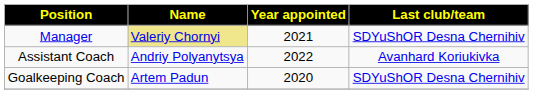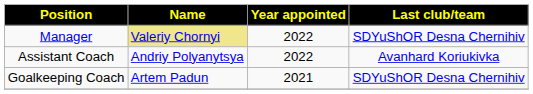Manager | Year appointed: 2021 -> 2022
Goalkeeping Coach | Year appointed: 2020 -> 2021
